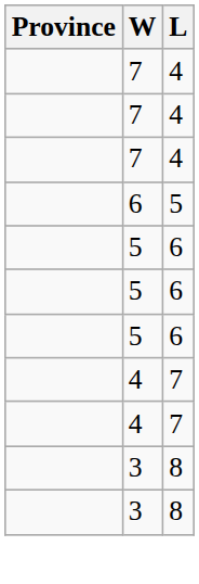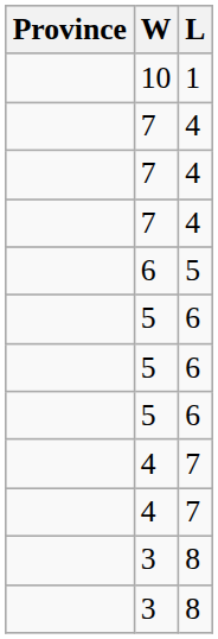+ row: 10 | 1
